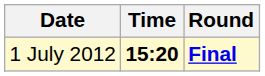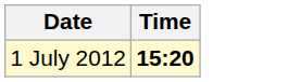- column: Round | Final
